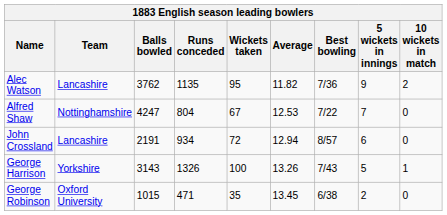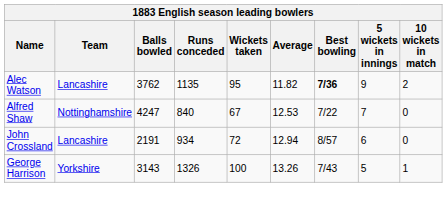Alec Watson | Best bowling: normal -> bold
Alfred Shaw | Runs conceded: 804 -> 840
- row: George Robinson | Oxford University | 1015 | 471 | 35 | 13.45 | 6/38 | 2 | 0
